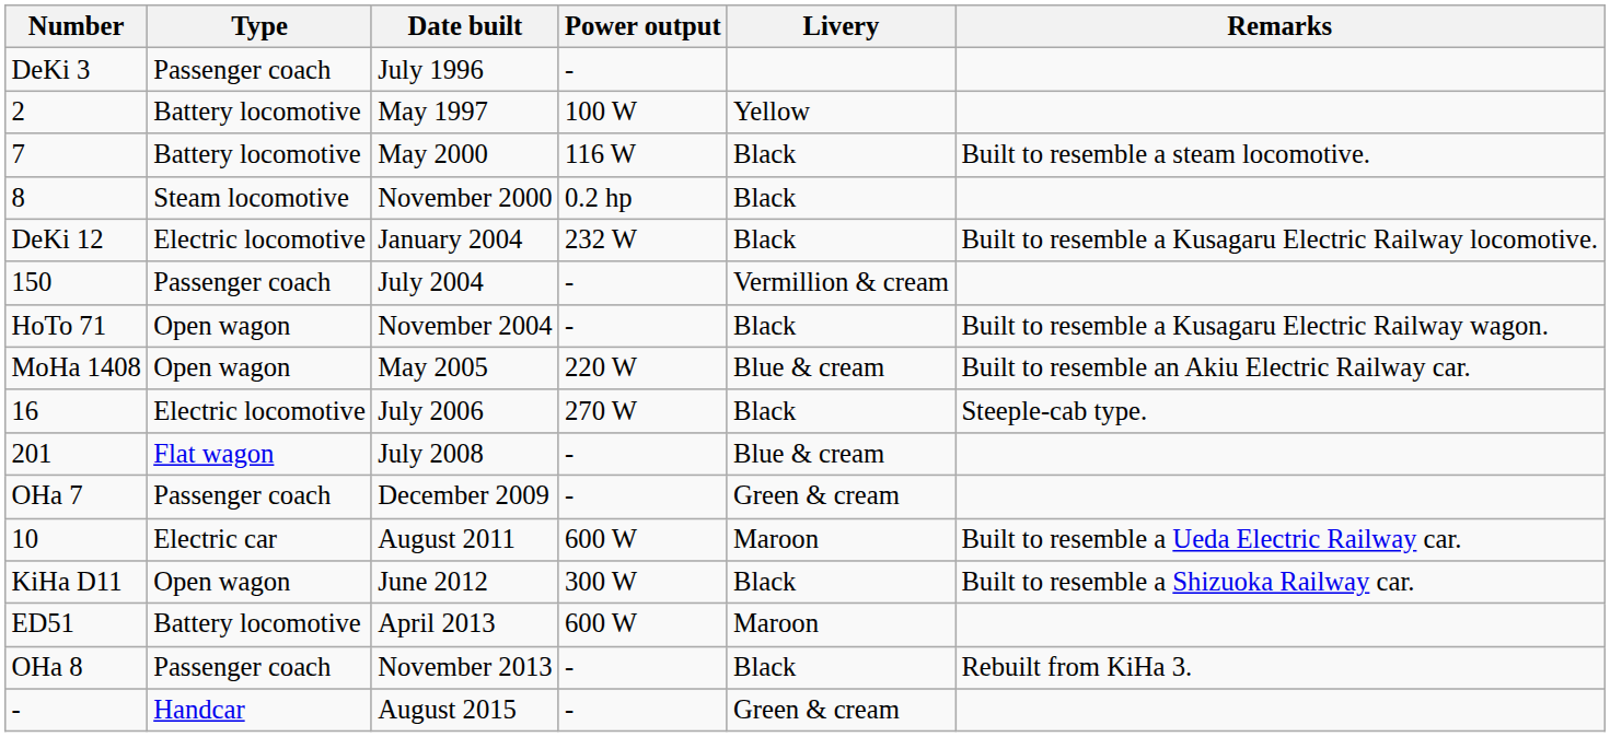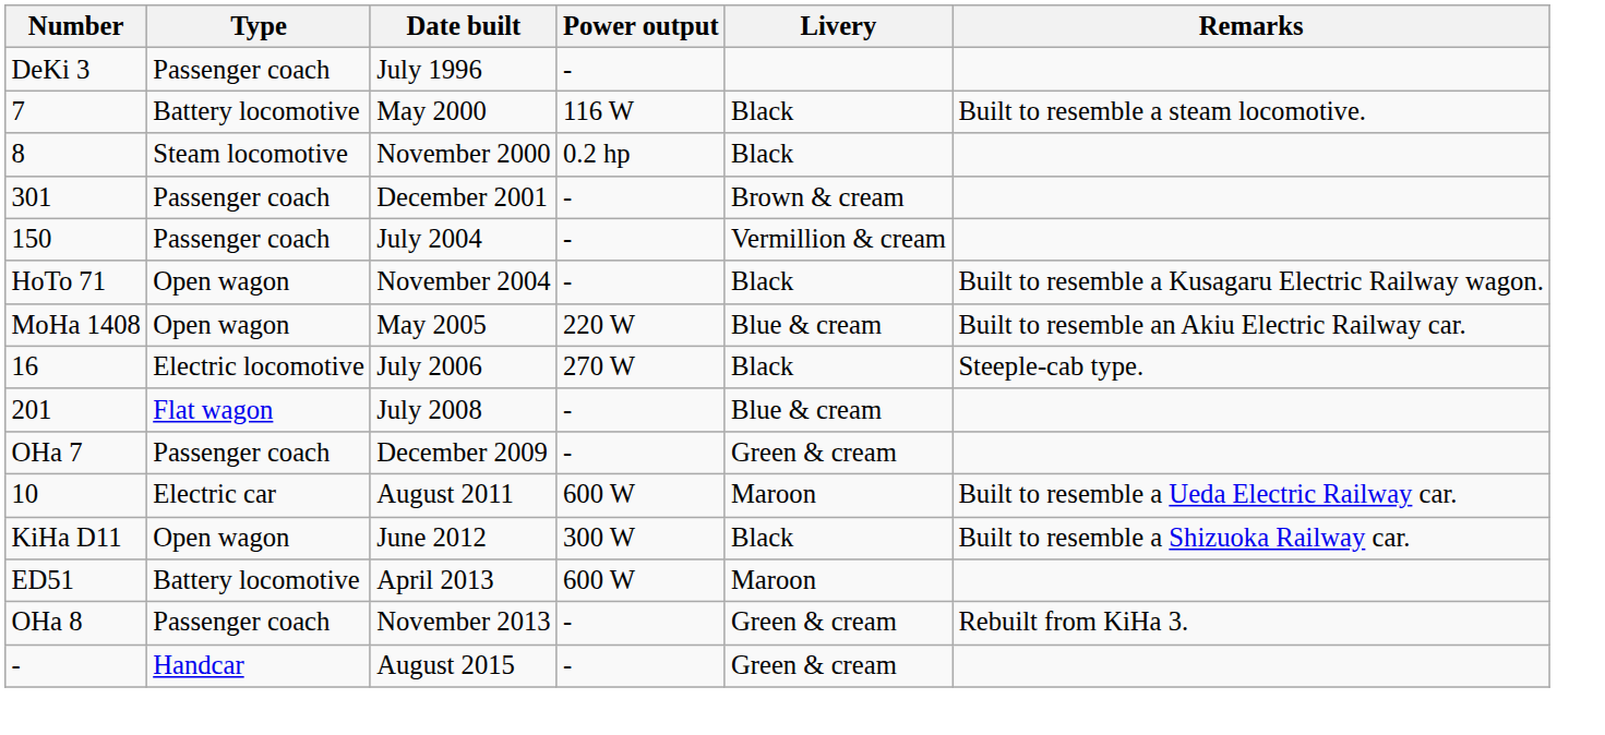- row: 2 | Battery locomotive | May 1997 | 100 W | Yellow
+ row: 301 | Passenger coach | December 2001 | - | Brown & cream
- row: DeKi 12 | Electric locomotive | January 2004 | 232 W | Black | Built to resemble a Kusagaru Electric Railway locomotive.
November 2013 | Livery: Black -> Green & cream
